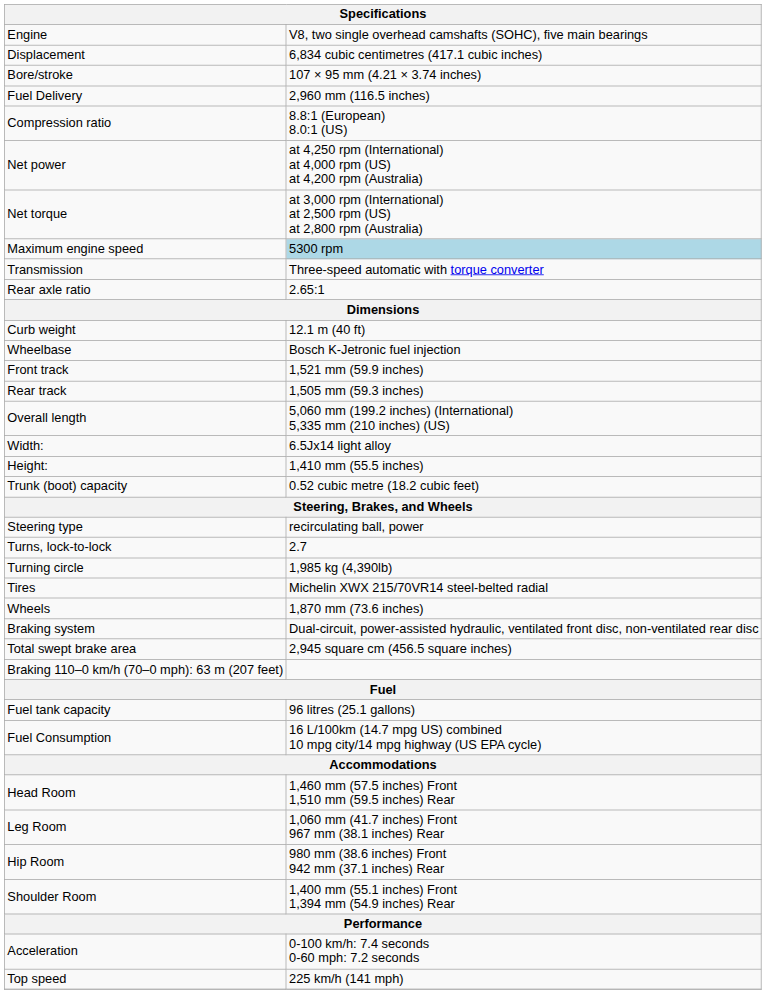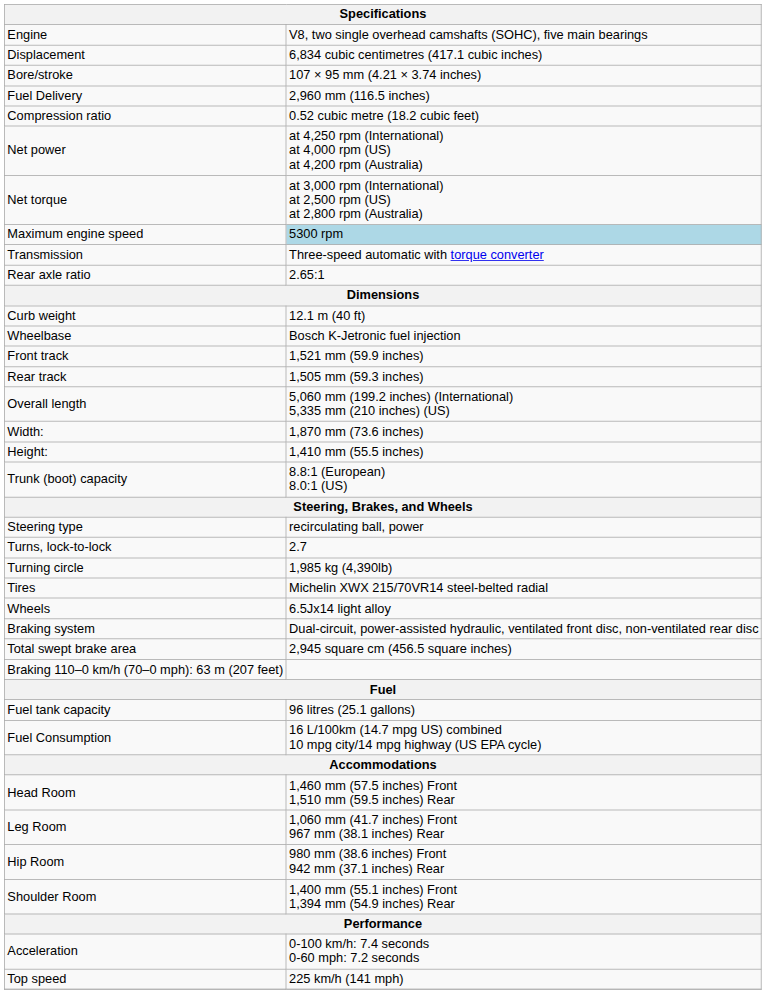Compression ratio | column 2: 8.8:1 (European) 8.0:1 (US) -> 0.52 cubic metre (18.2 cubic feet)
Width: | column 2: 6.5Jx14 light alloy -> 1,870 mm (73.6 inches)
Trunk (boot) capacity | column 2: 0.52 cubic metre (18.2 cubic feet) -> 8.8:1 (European) 8.0:1 (US)
Wheels | column 2: 1,870 mm (73.6 inches) -> 6.5Jx14 light alloy
